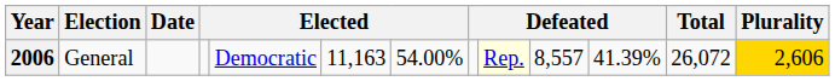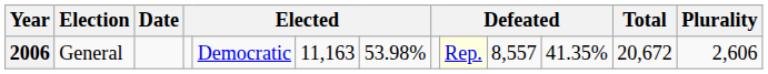2006 | column 7: 54.00% -> 53.98%
2006 | column 11: 41.39% -> 41.35%
2006 | Total: 26,072 -> 20,672
2006 | Plurality: gold background -> no background
